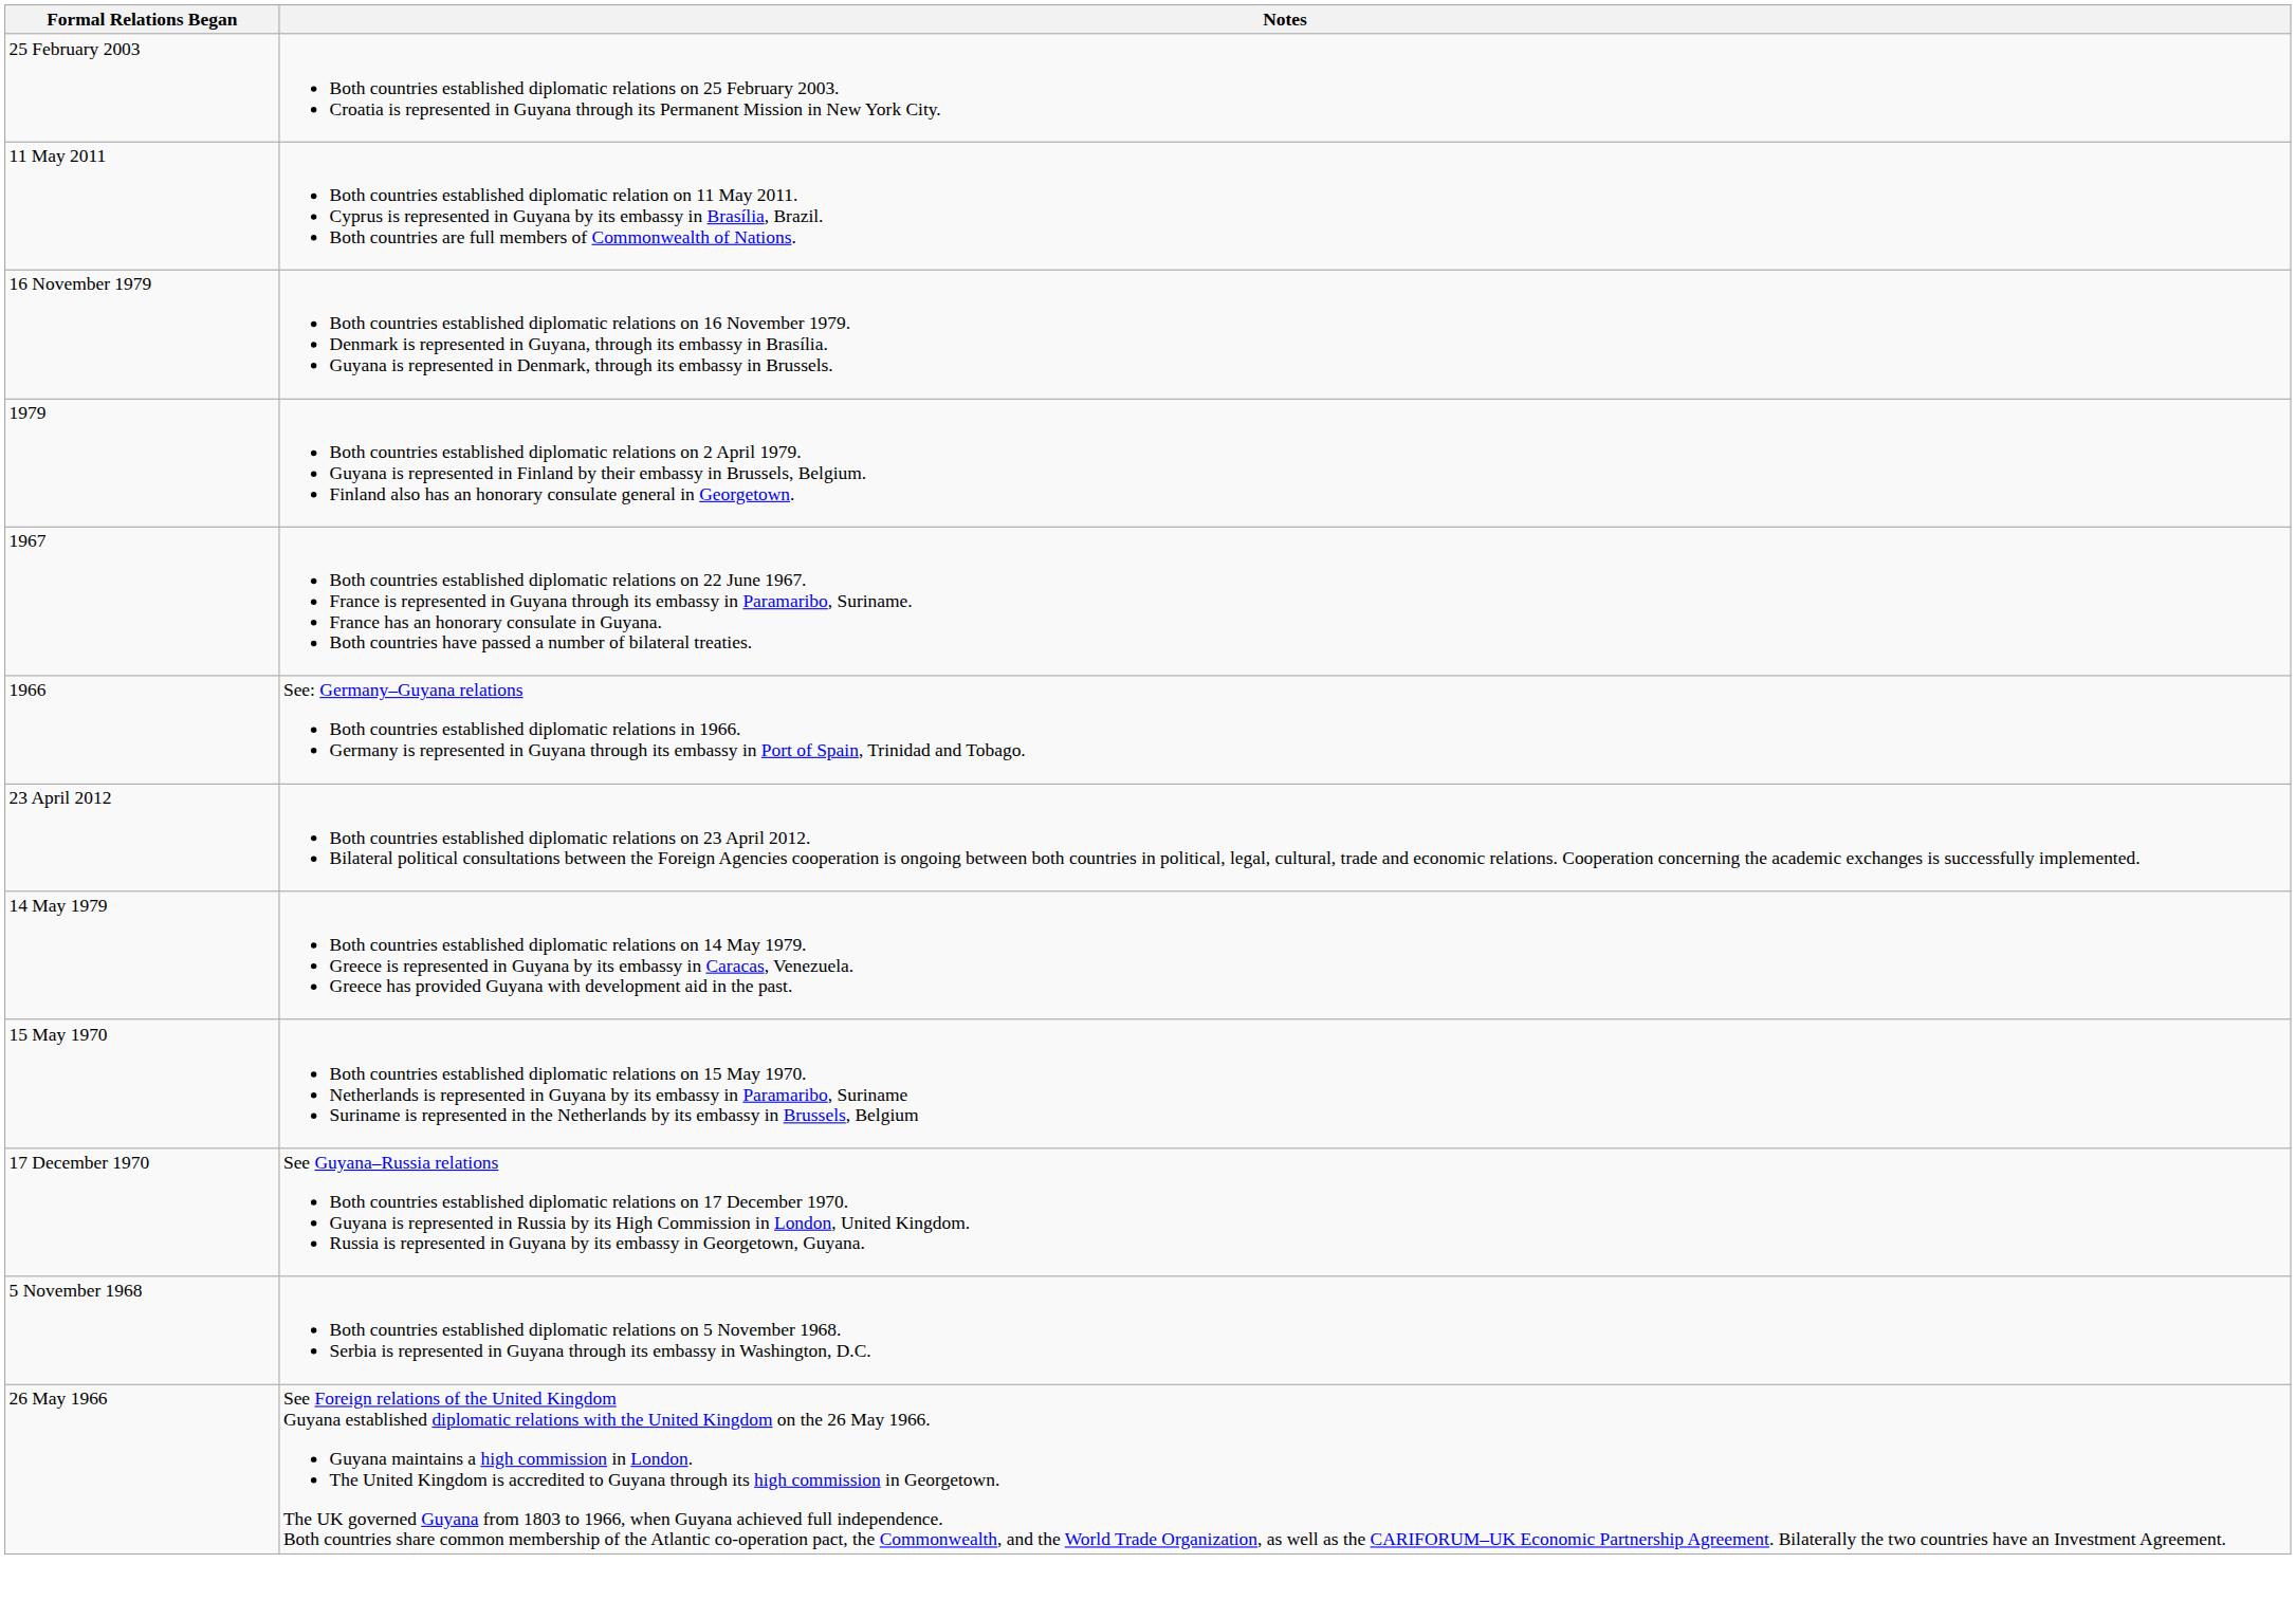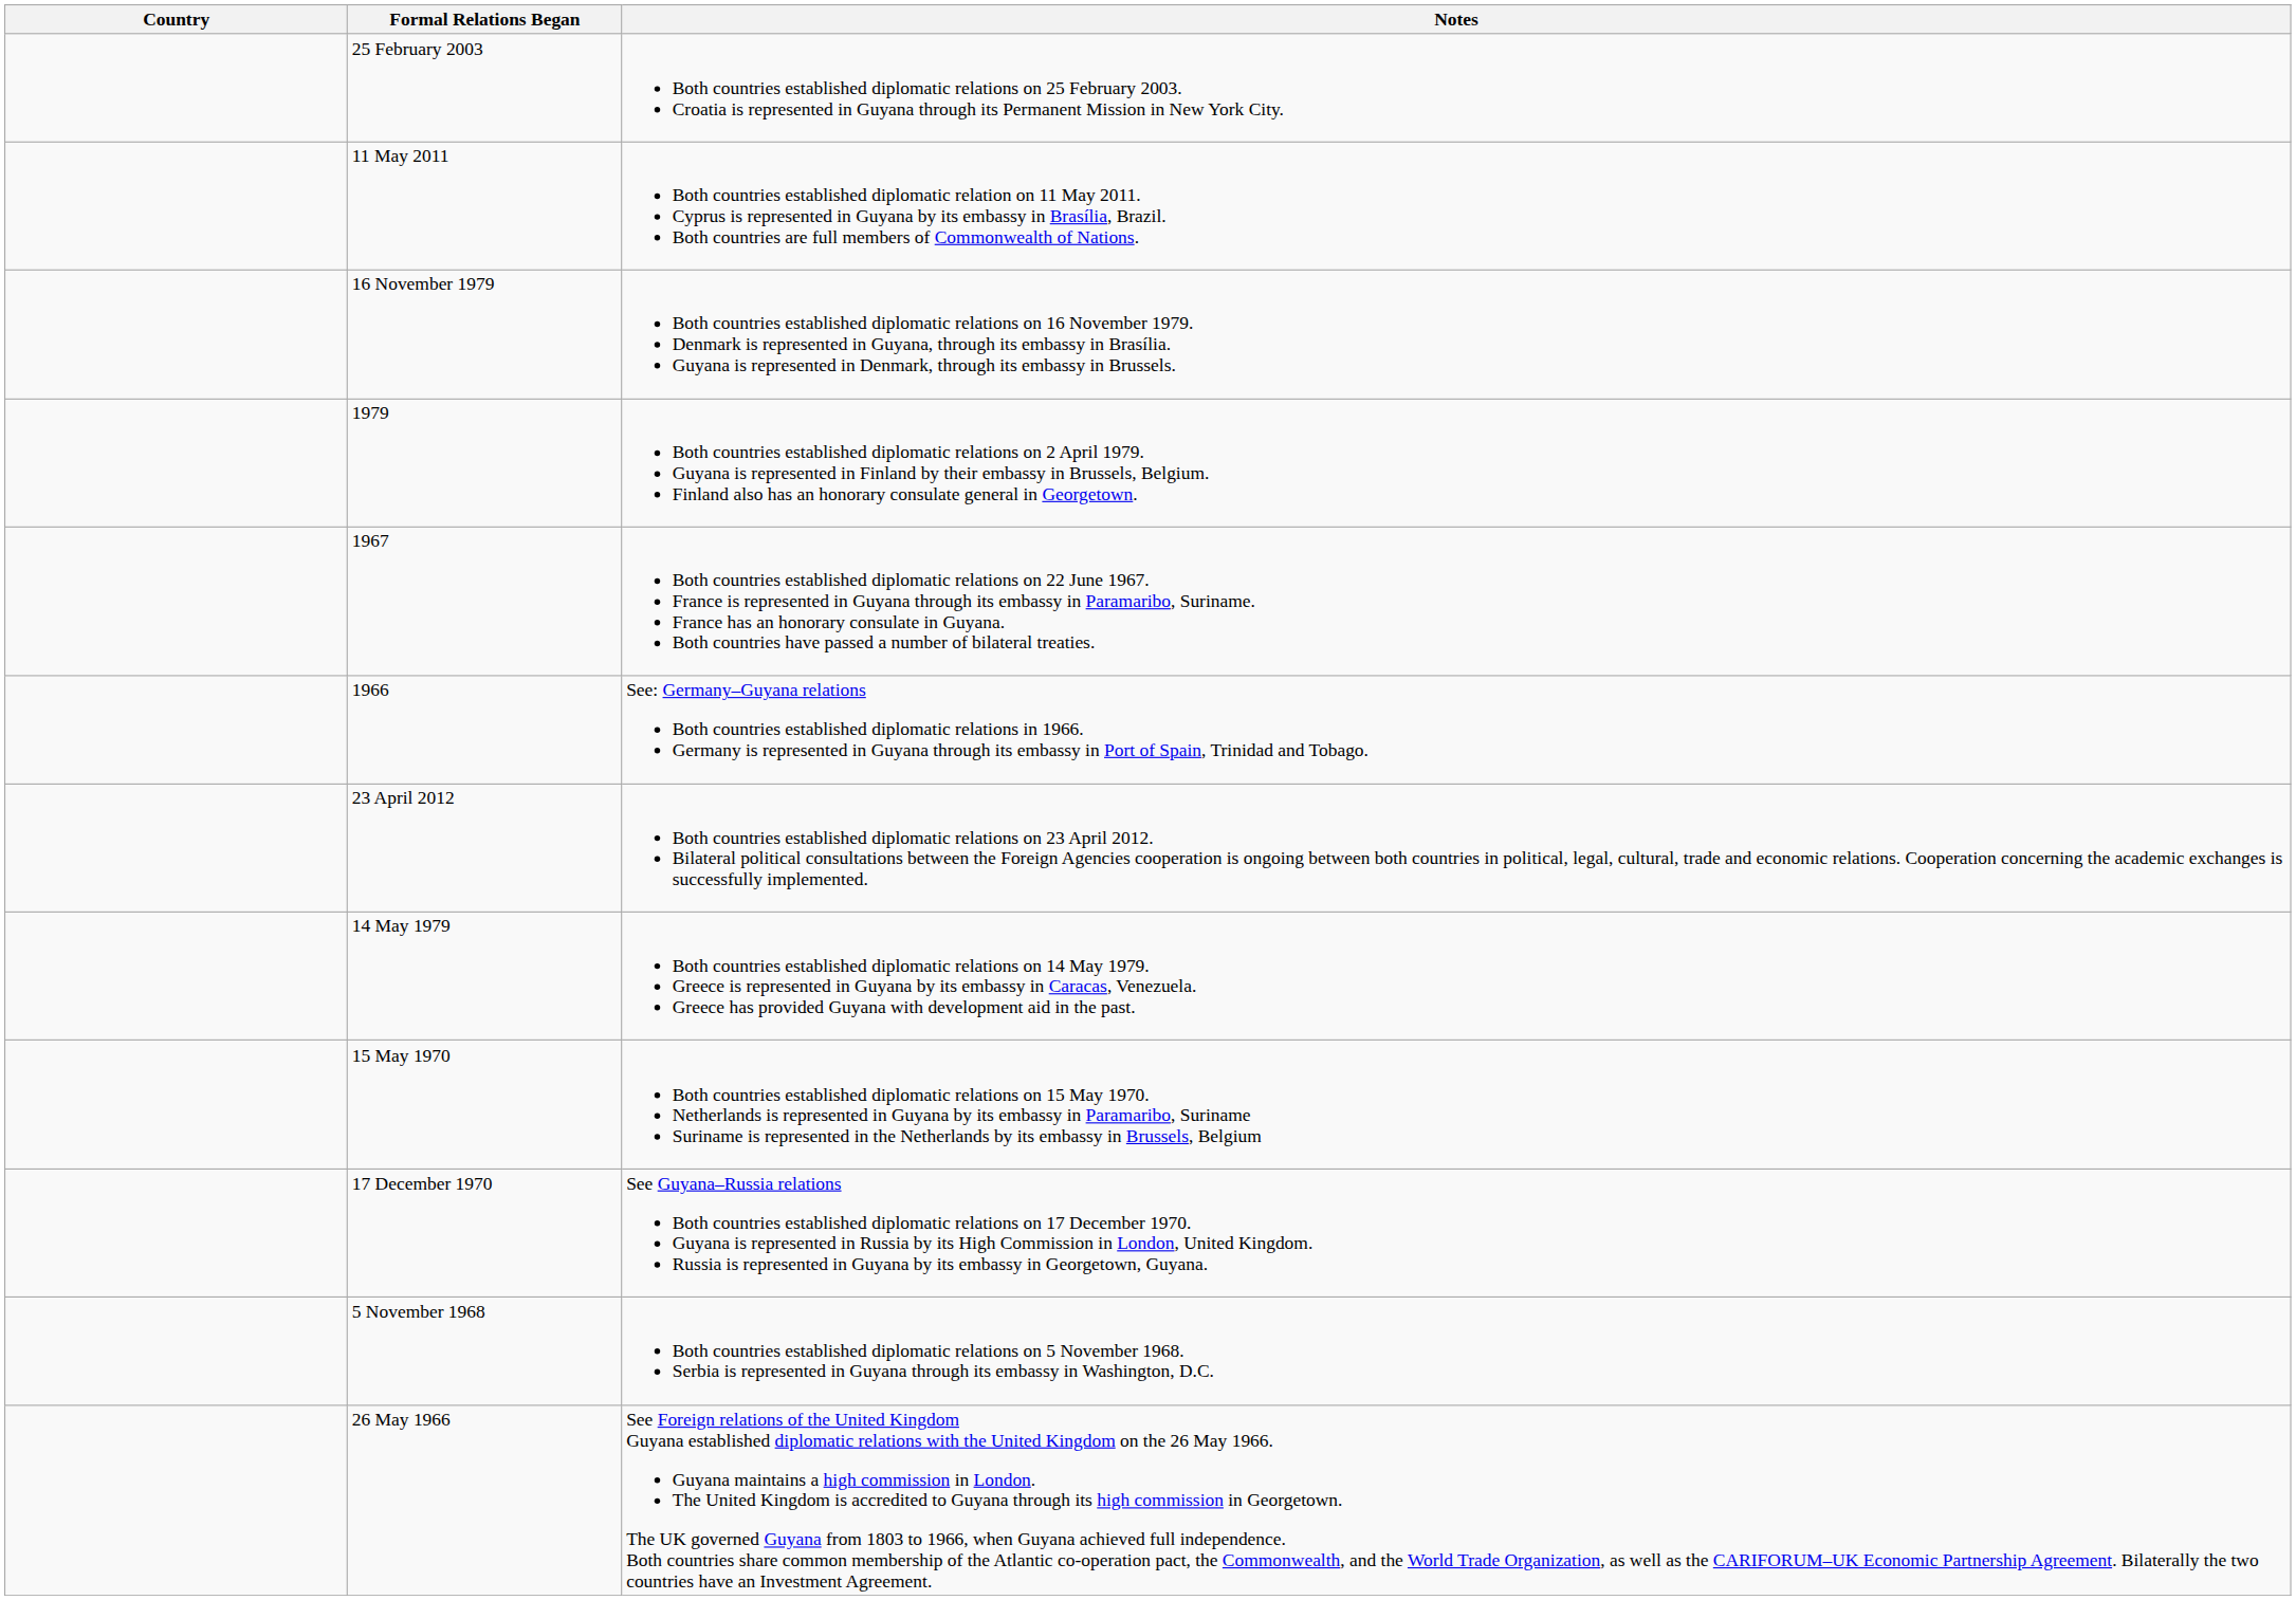+ column: Country
